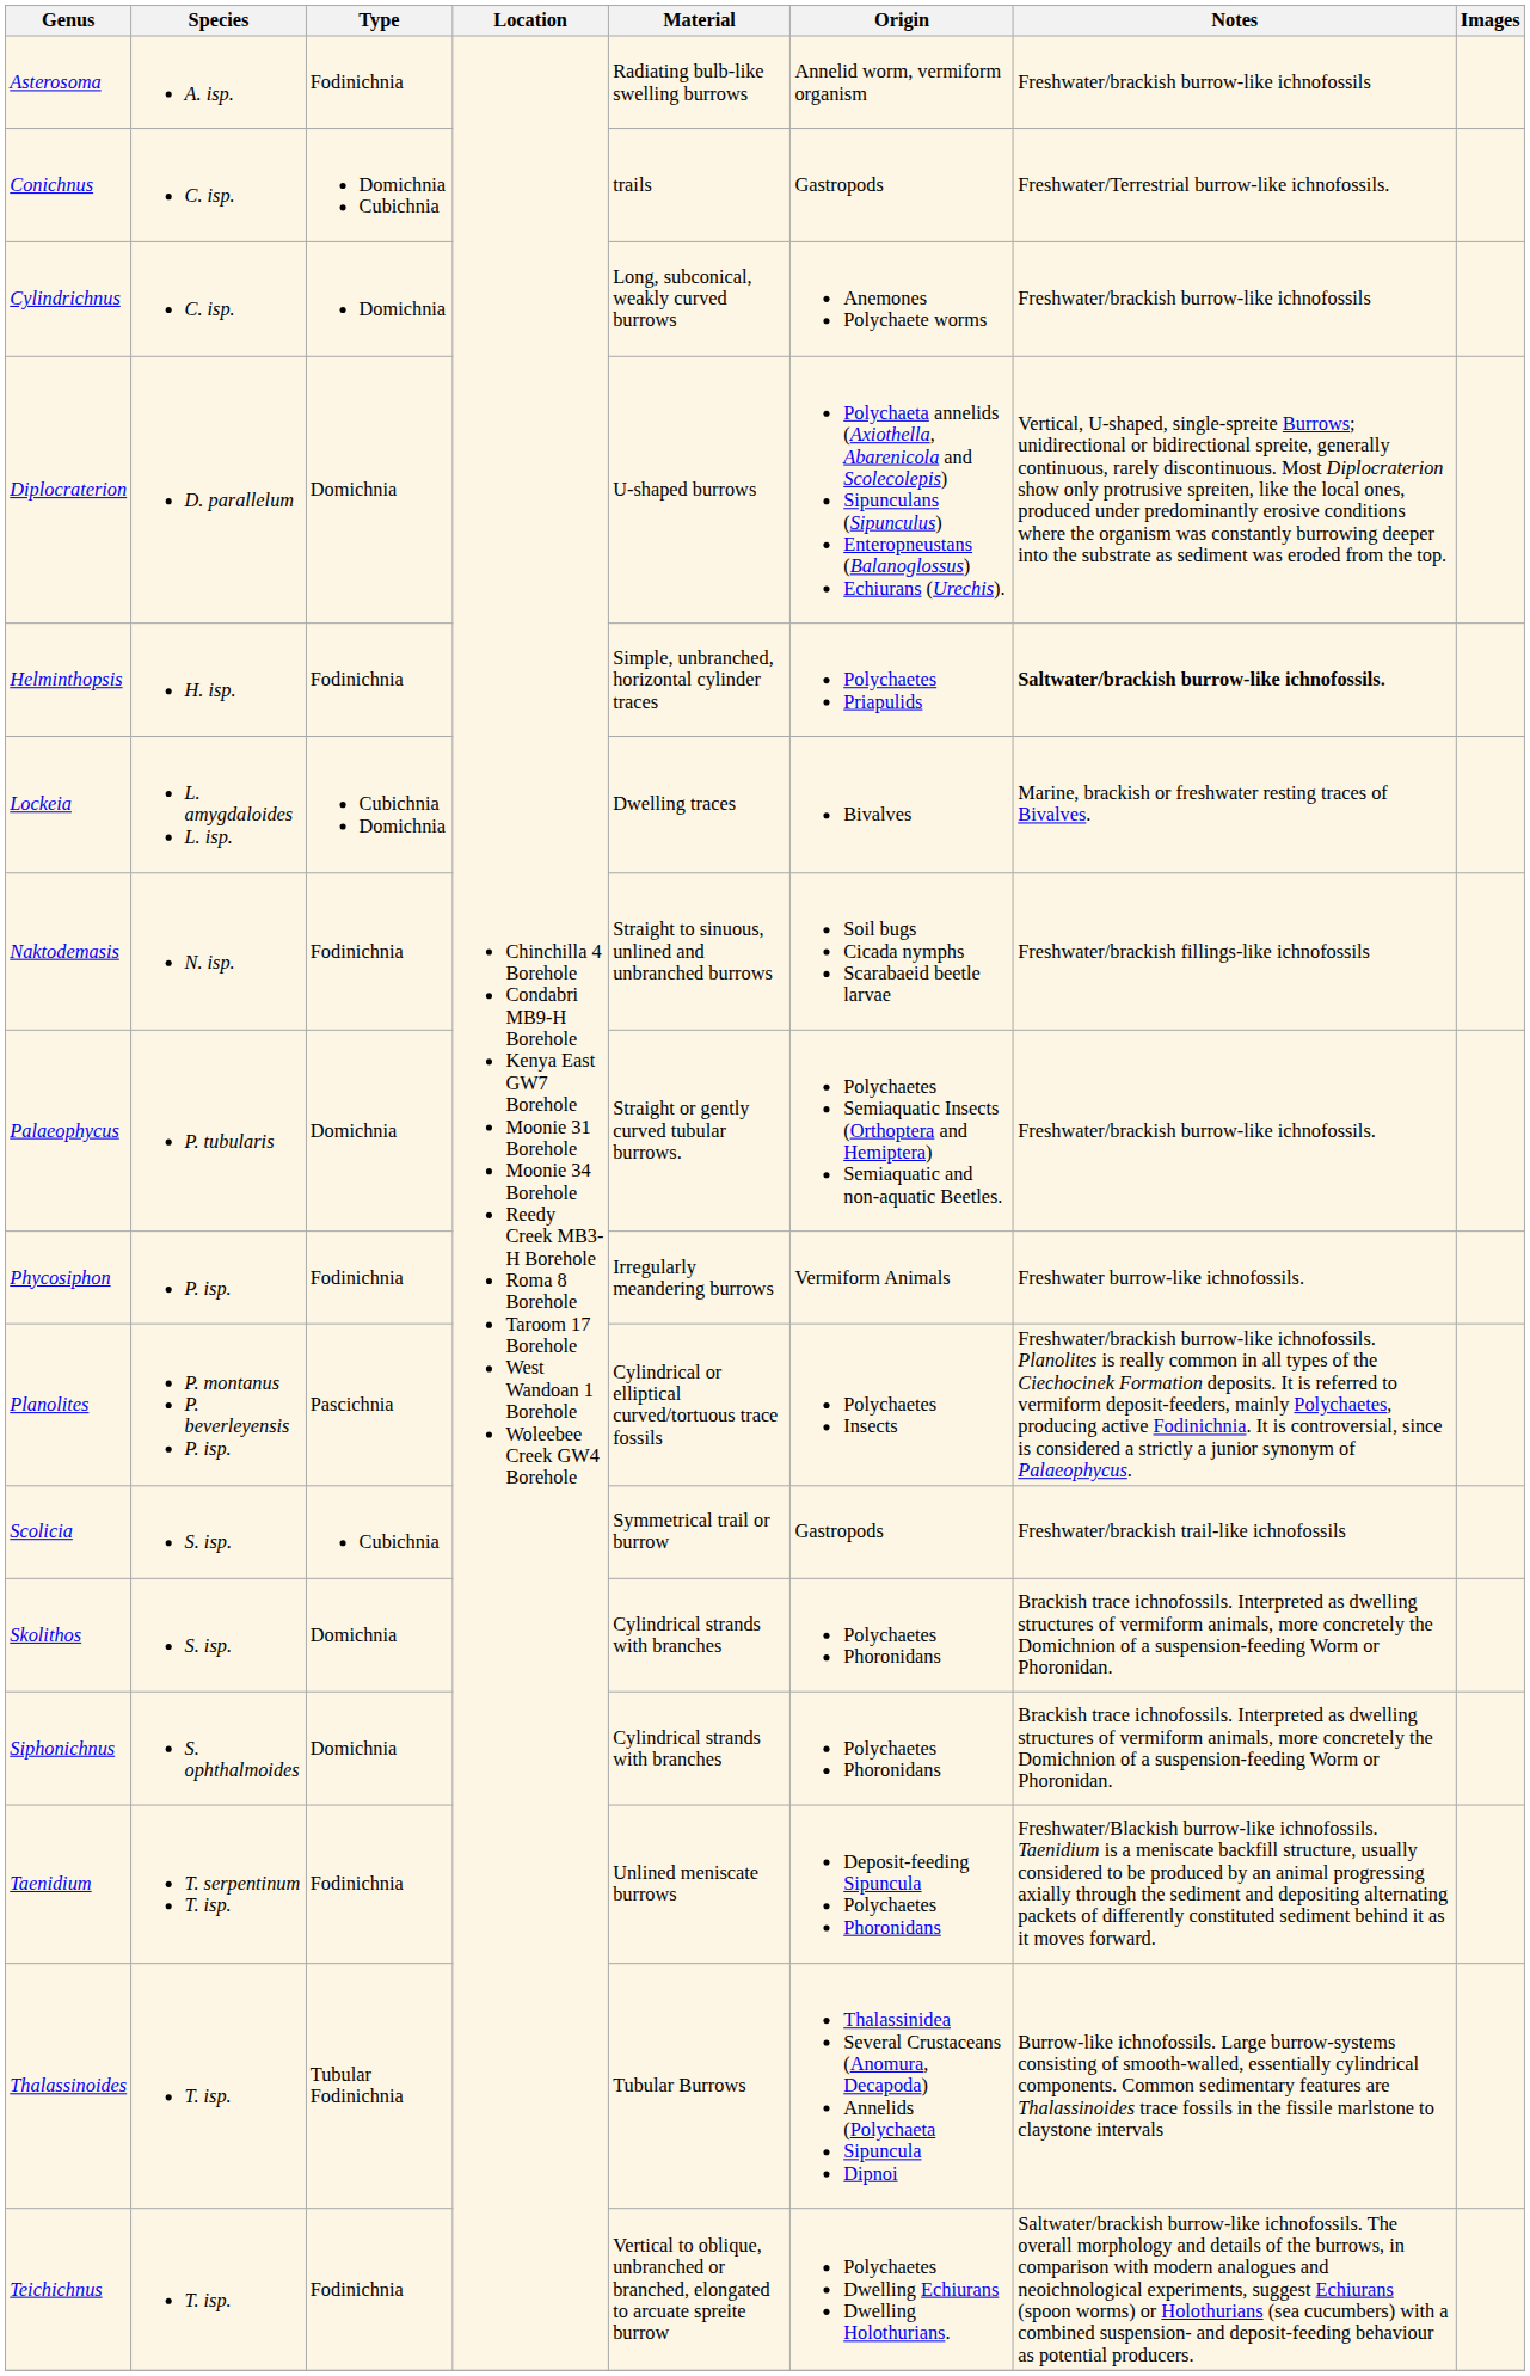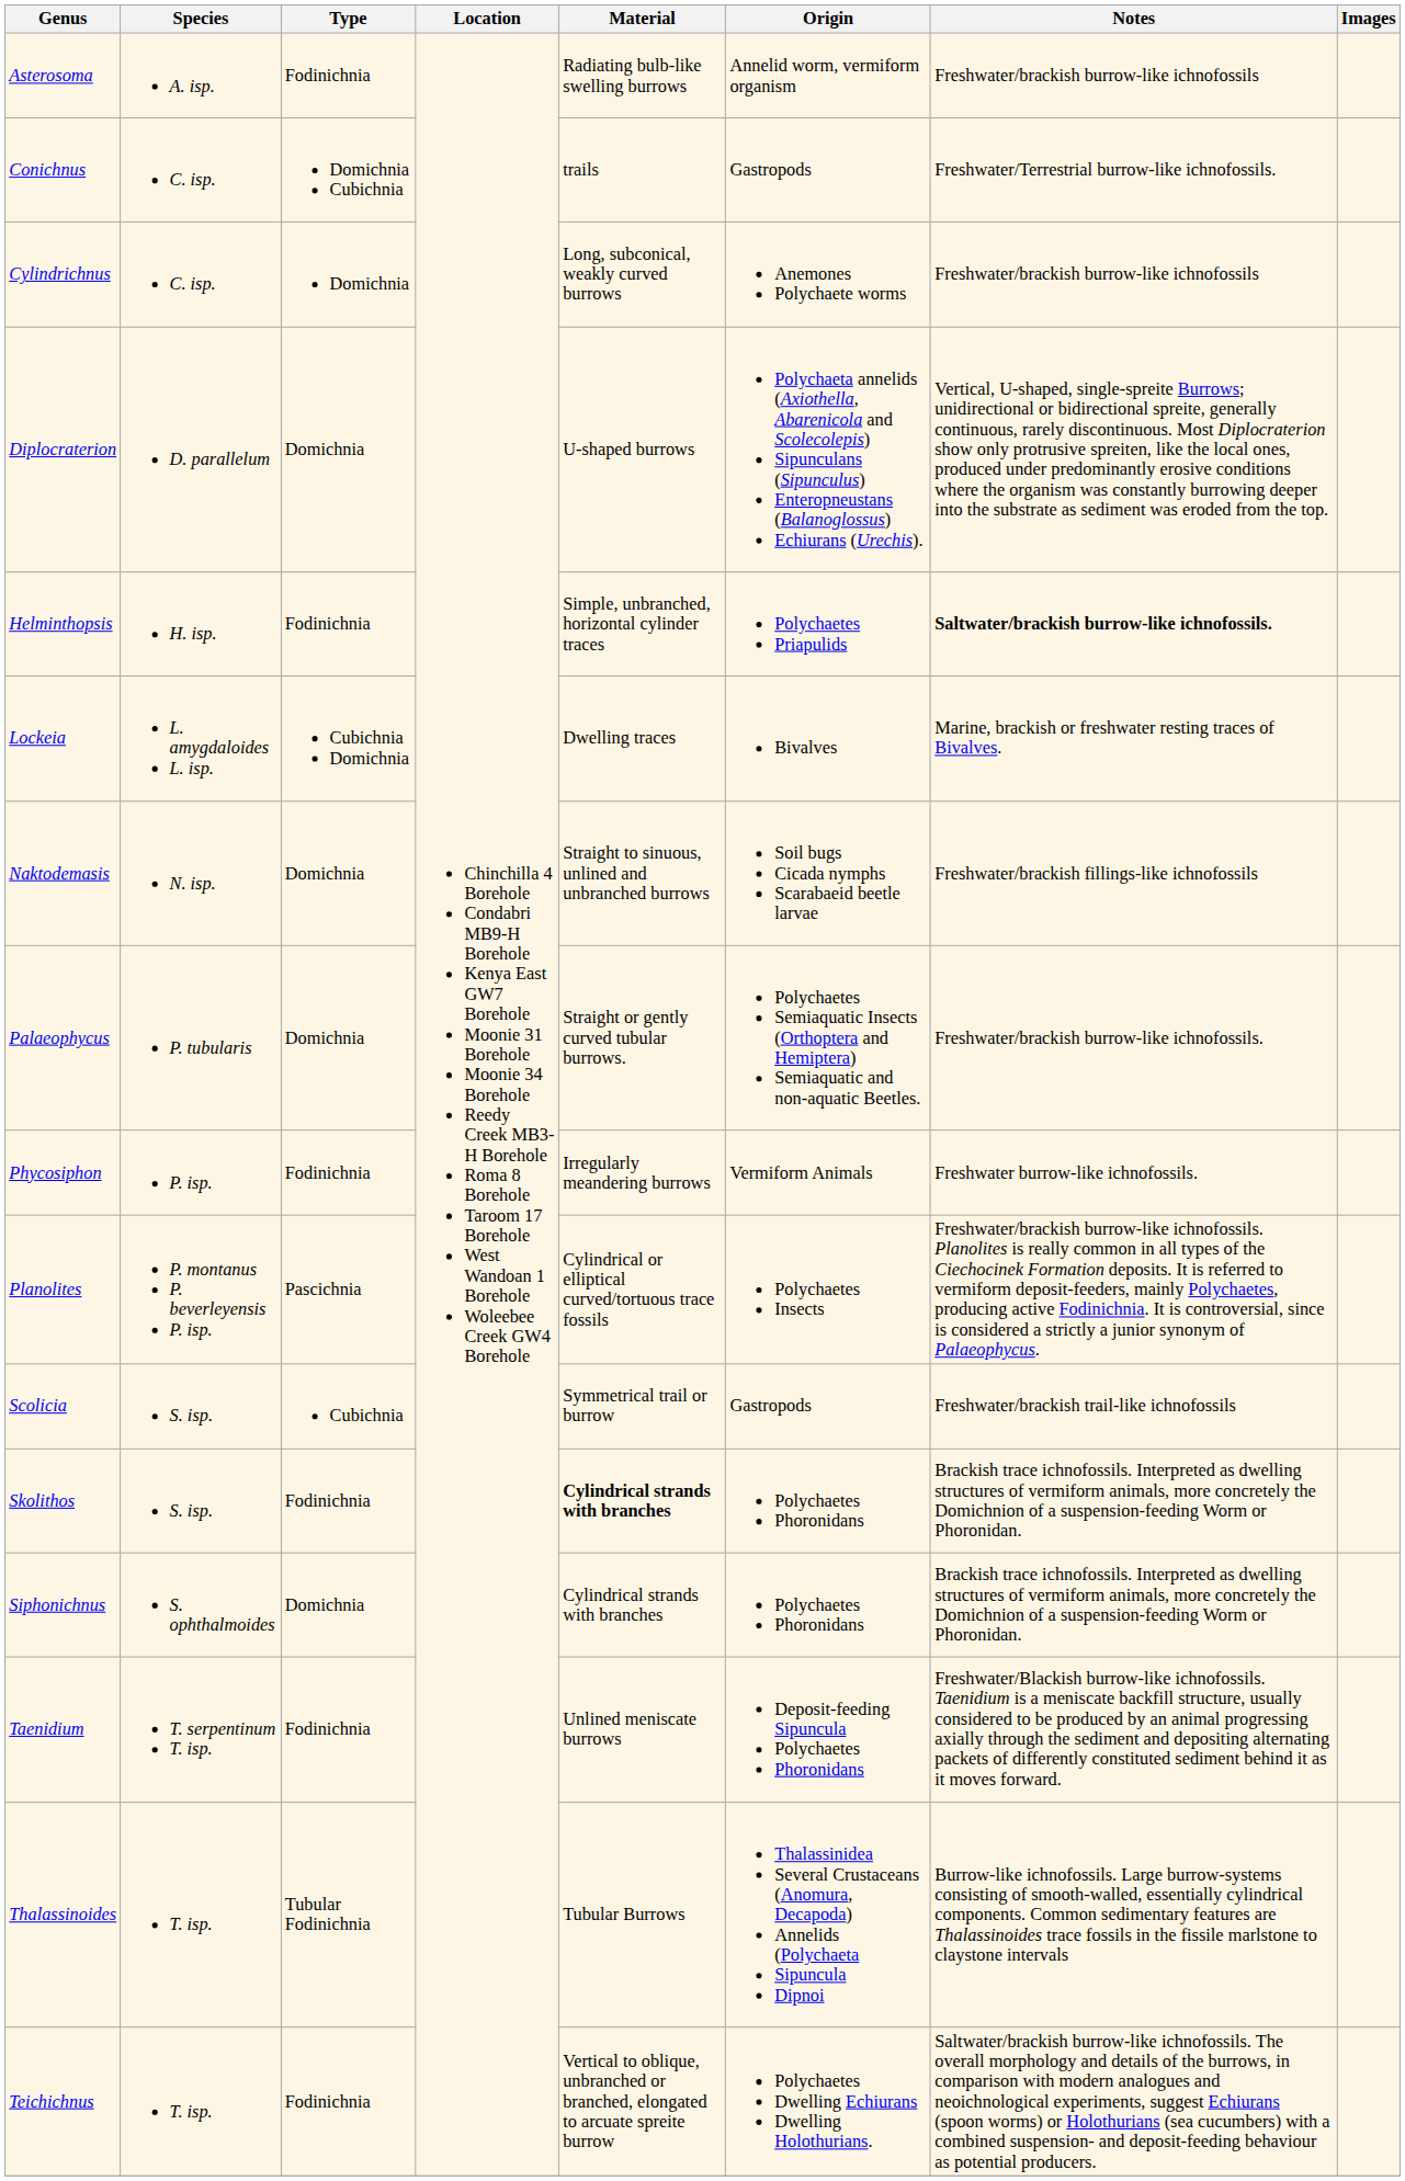Naktodemasis | Type: Fodinichnia -> Domichnia
Skolithos | Type: Domichnia -> Fodinichnia
Skolithos | Material: normal -> bold
